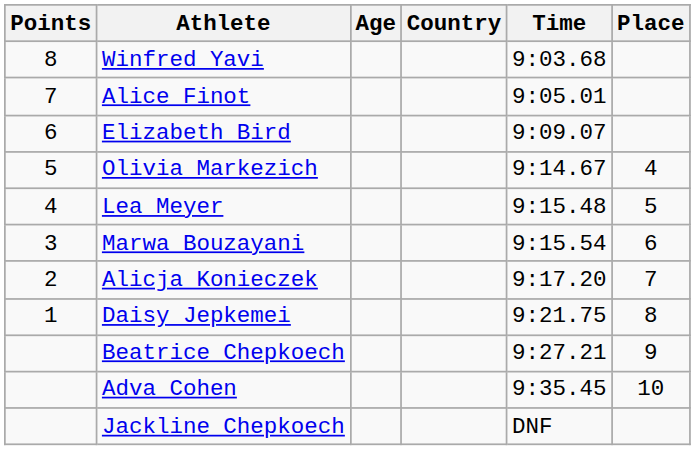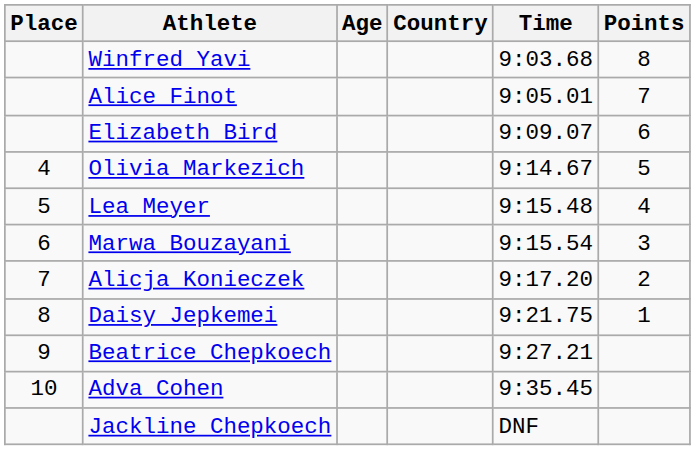columns swapped: Place <-> Points
